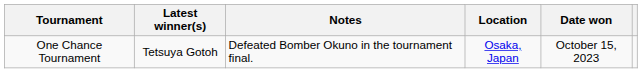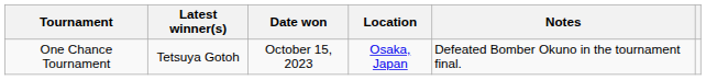columns swapped: Date won <-> Notes
